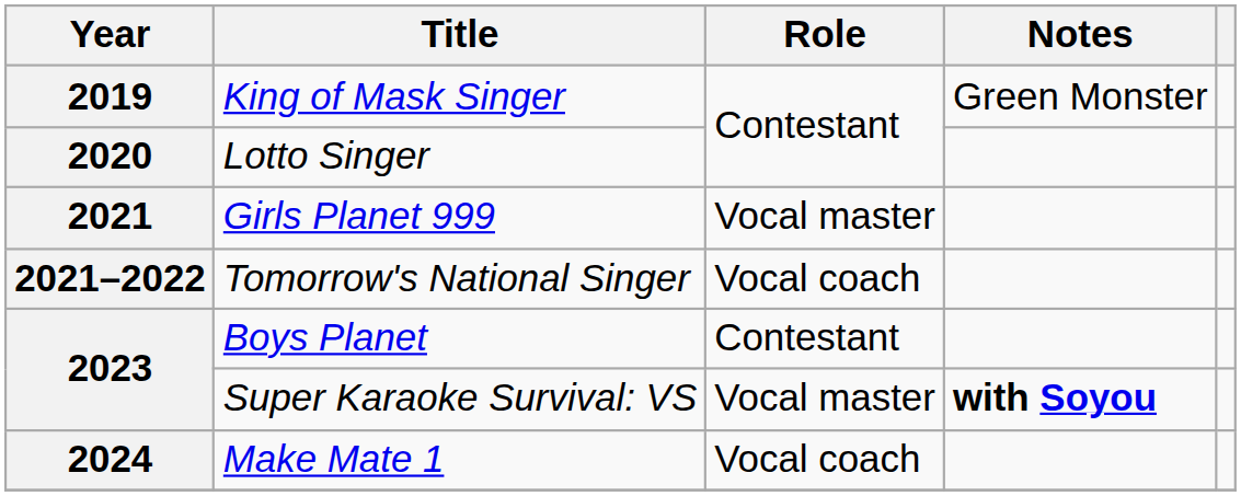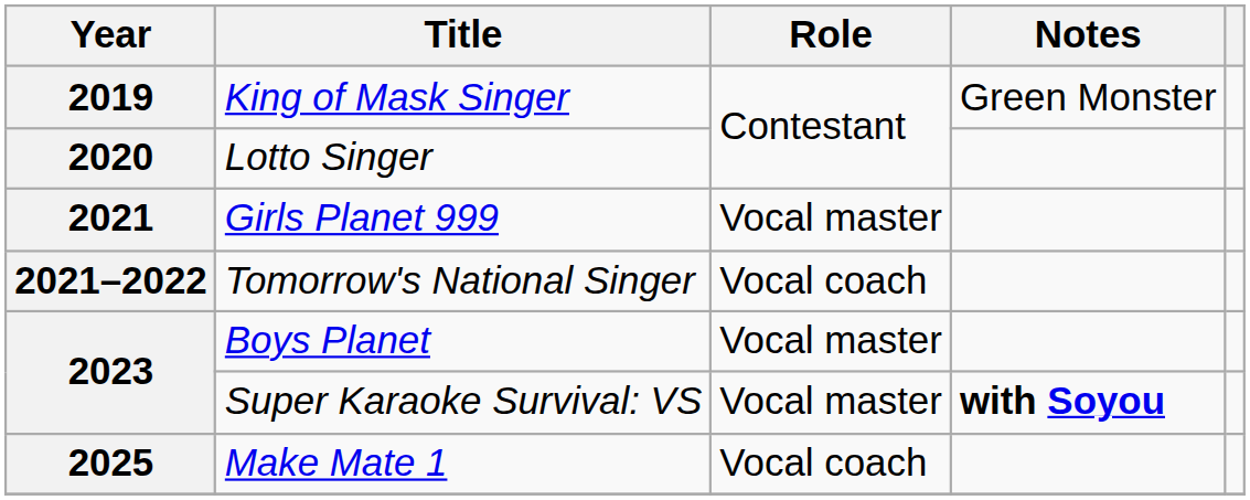Boys Planet | Role: Contestant -> Vocal master
Make Mate 1 | Year: 2024 -> 2025
